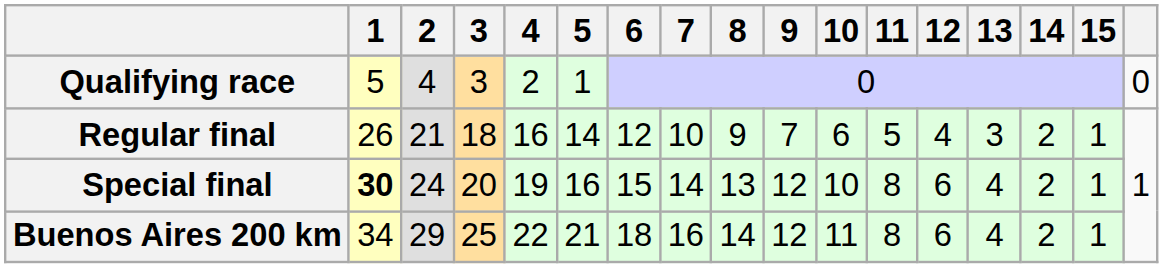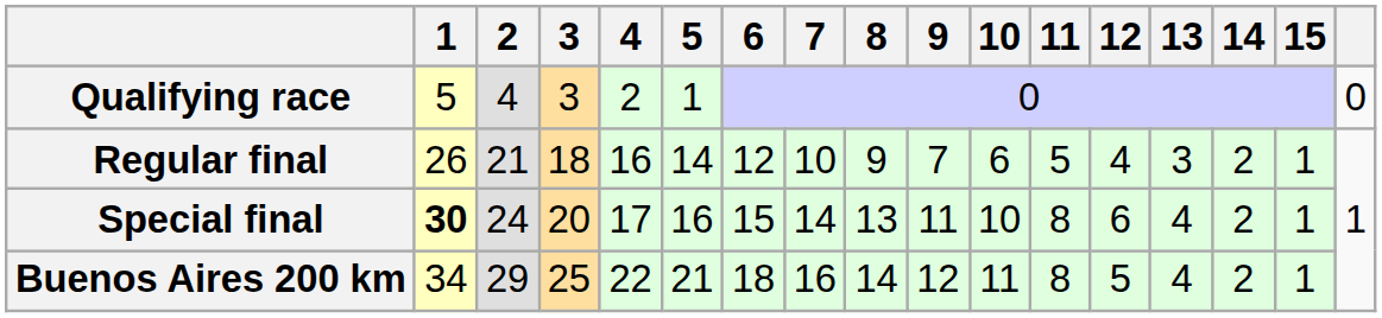Special final | 4: 19 -> 17
Special final | 9: 12 -> 11
Buenos Aires 200 km | 12: 6 -> 5
